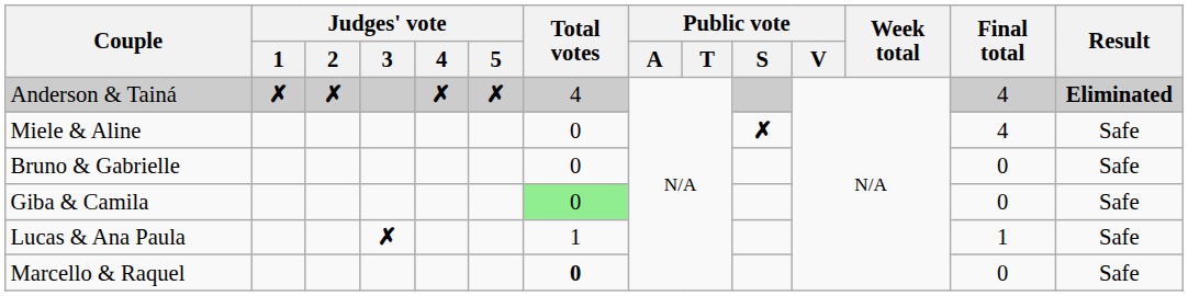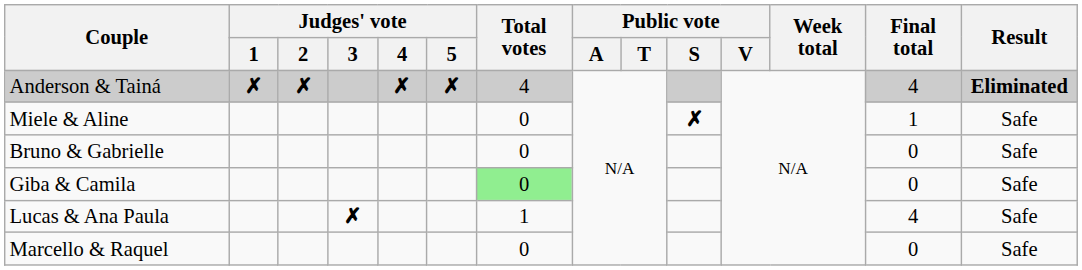Miele & Aline | Final total: 4 -> 1
Lucas & Ana Paula | Final total: 1 -> 4
Marcello & Raquel | Total votes: bold -> normal
